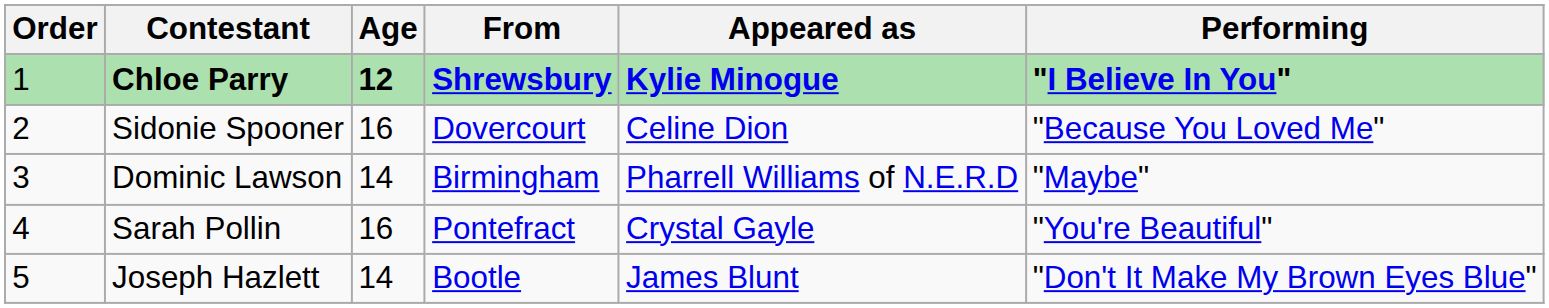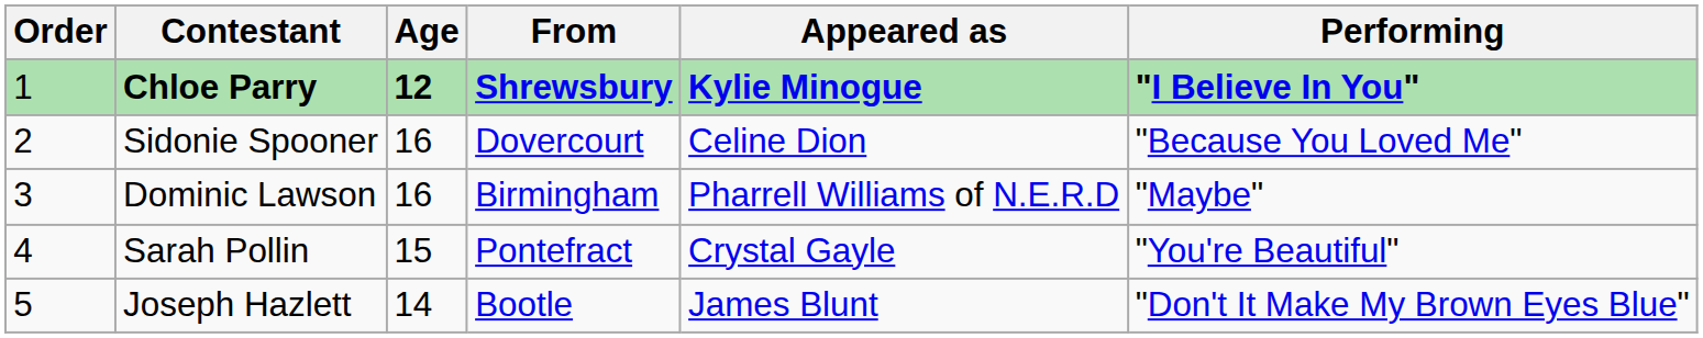Dominic Lawson | Age: 14 -> 16
Sarah Pollin | Age: 16 -> 15
